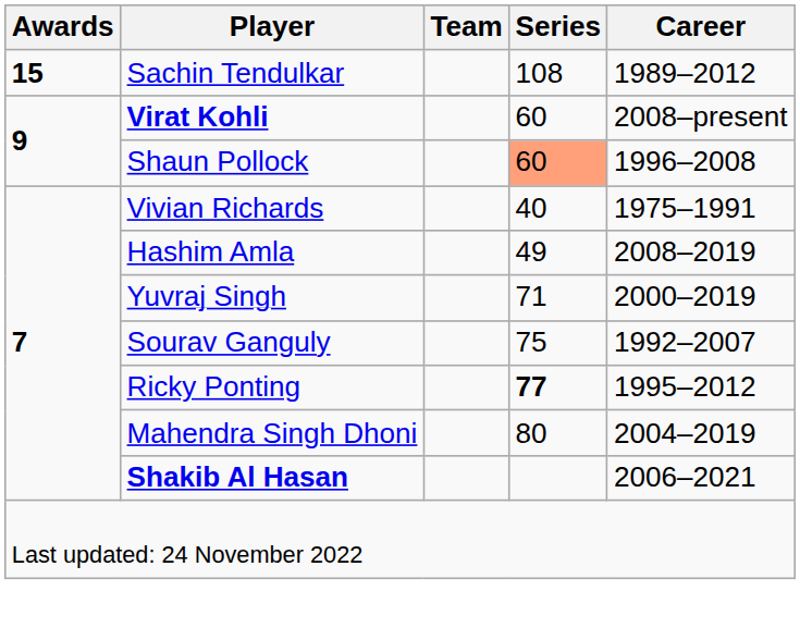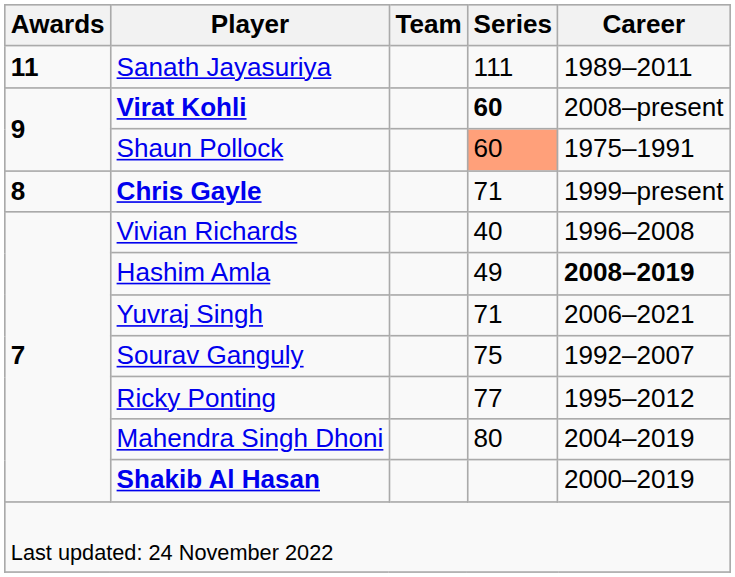- row: 15 | Sachin Tendulkar | 108 | 1989–2012
+ row: 11 | Sanath Jayasuriya | 111 | 1989–2011
Virat Kohli | Series: normal -> bold
Shaun Pollock | Career: 1996–2008 -> 1975–1991
+ row: 8 | Chris Gayle | 71 | 1999–present
Vivian Richards | Career: 1975–1991 -> 1996–2008
Hashim Amla | Career: normal -> bold
Yuvraj Singh | Career: 2000–2019 -> 2006–2021
Ricky Ponting | Series: bold -> normal
Shakib Al Hasan | Career: 2006–2021 -> 2000–2019
